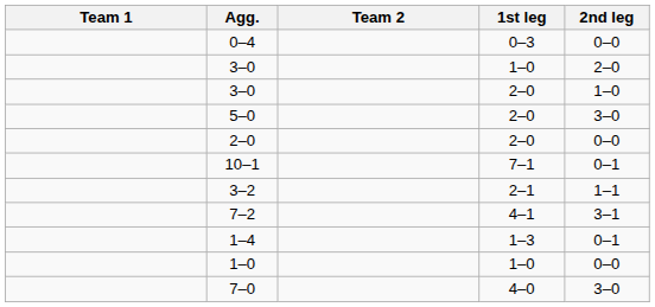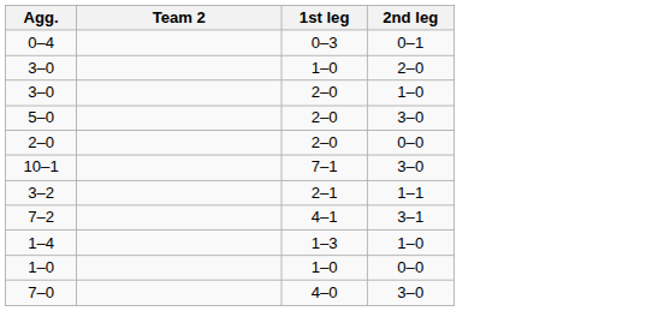- column: Team 1
0–4 | 2nd leg: 0–0 -> 0–1
10–1 | 2nd leg: 0–1 -> 3–0
1–4 | 2nd leg: 0–1 -> 1–0
